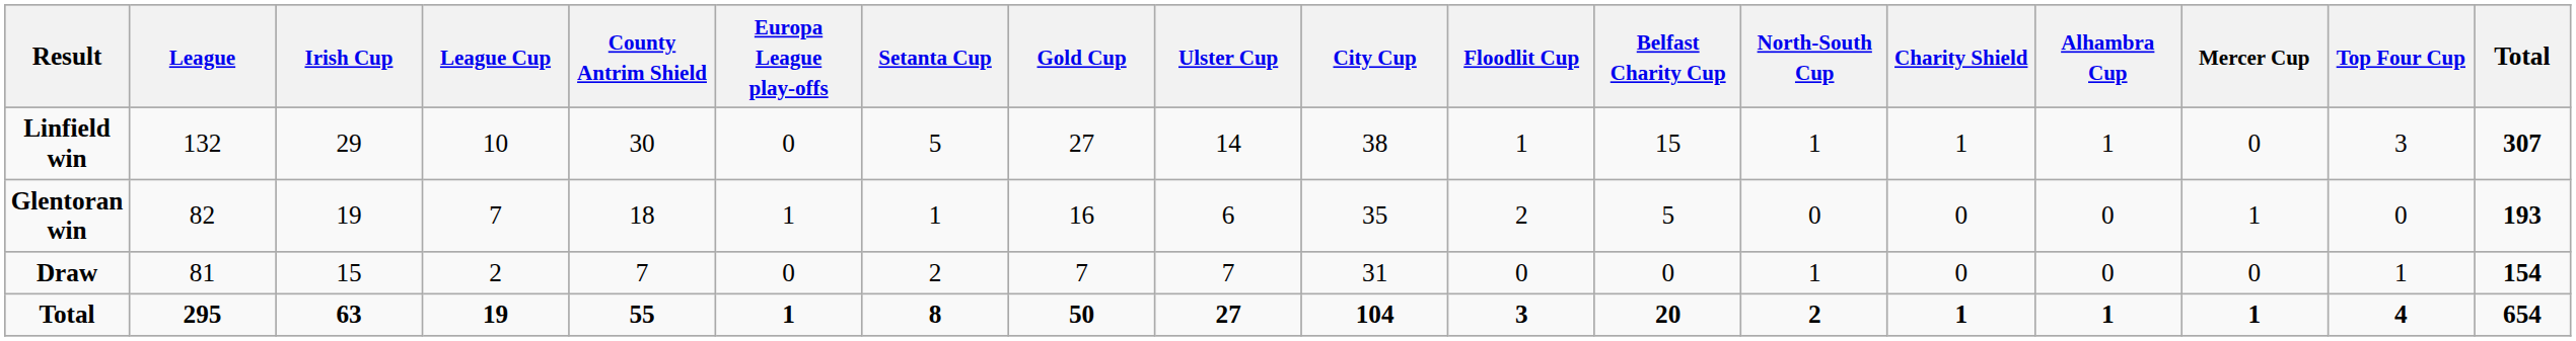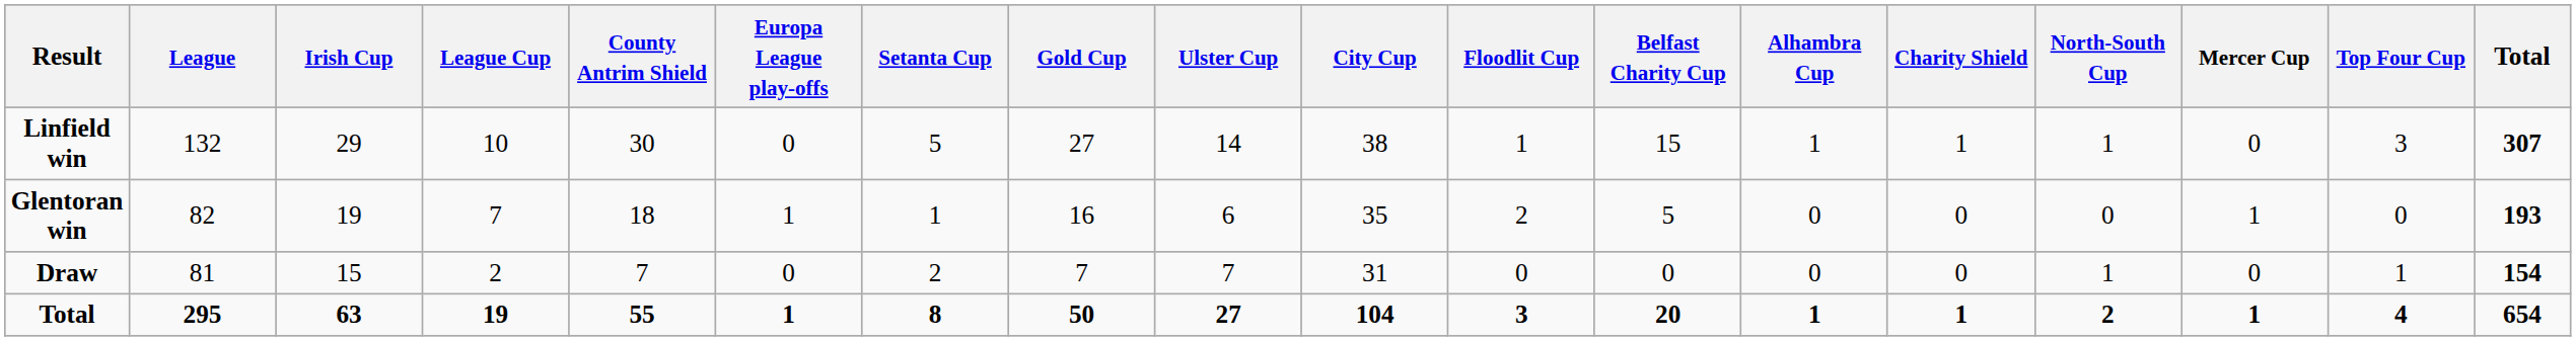columns swapped: North-South Cup <-> Alhambra Cup
